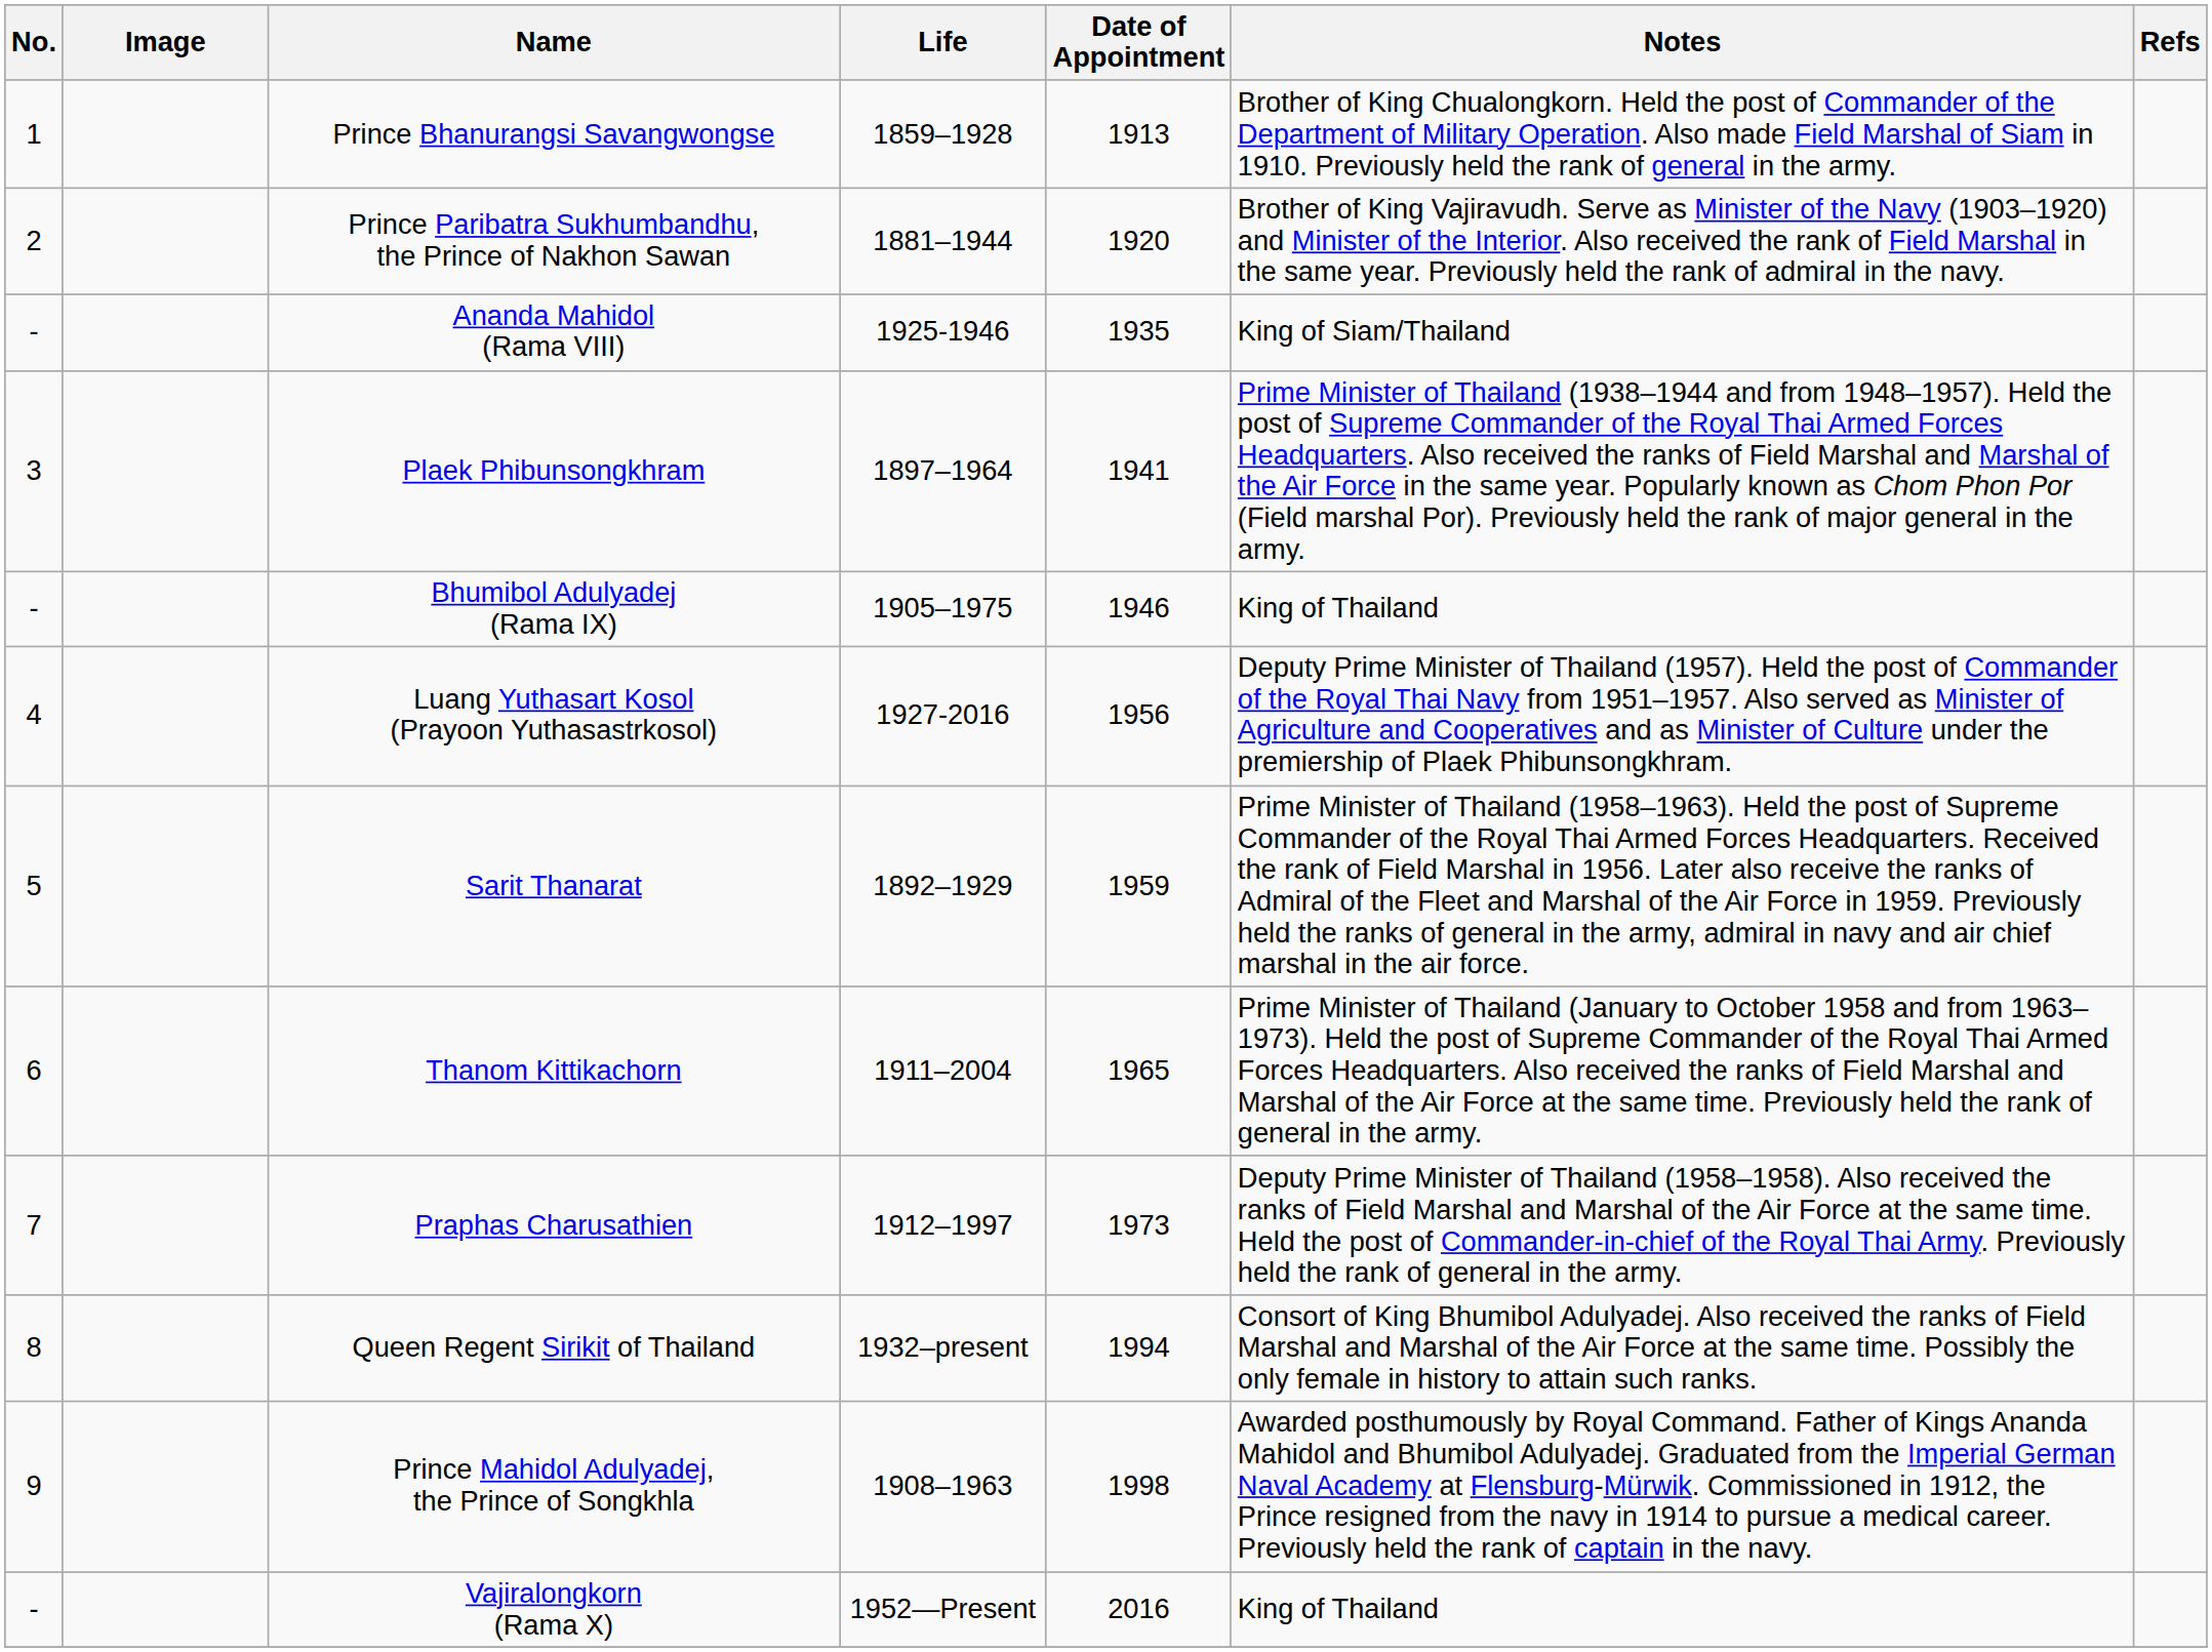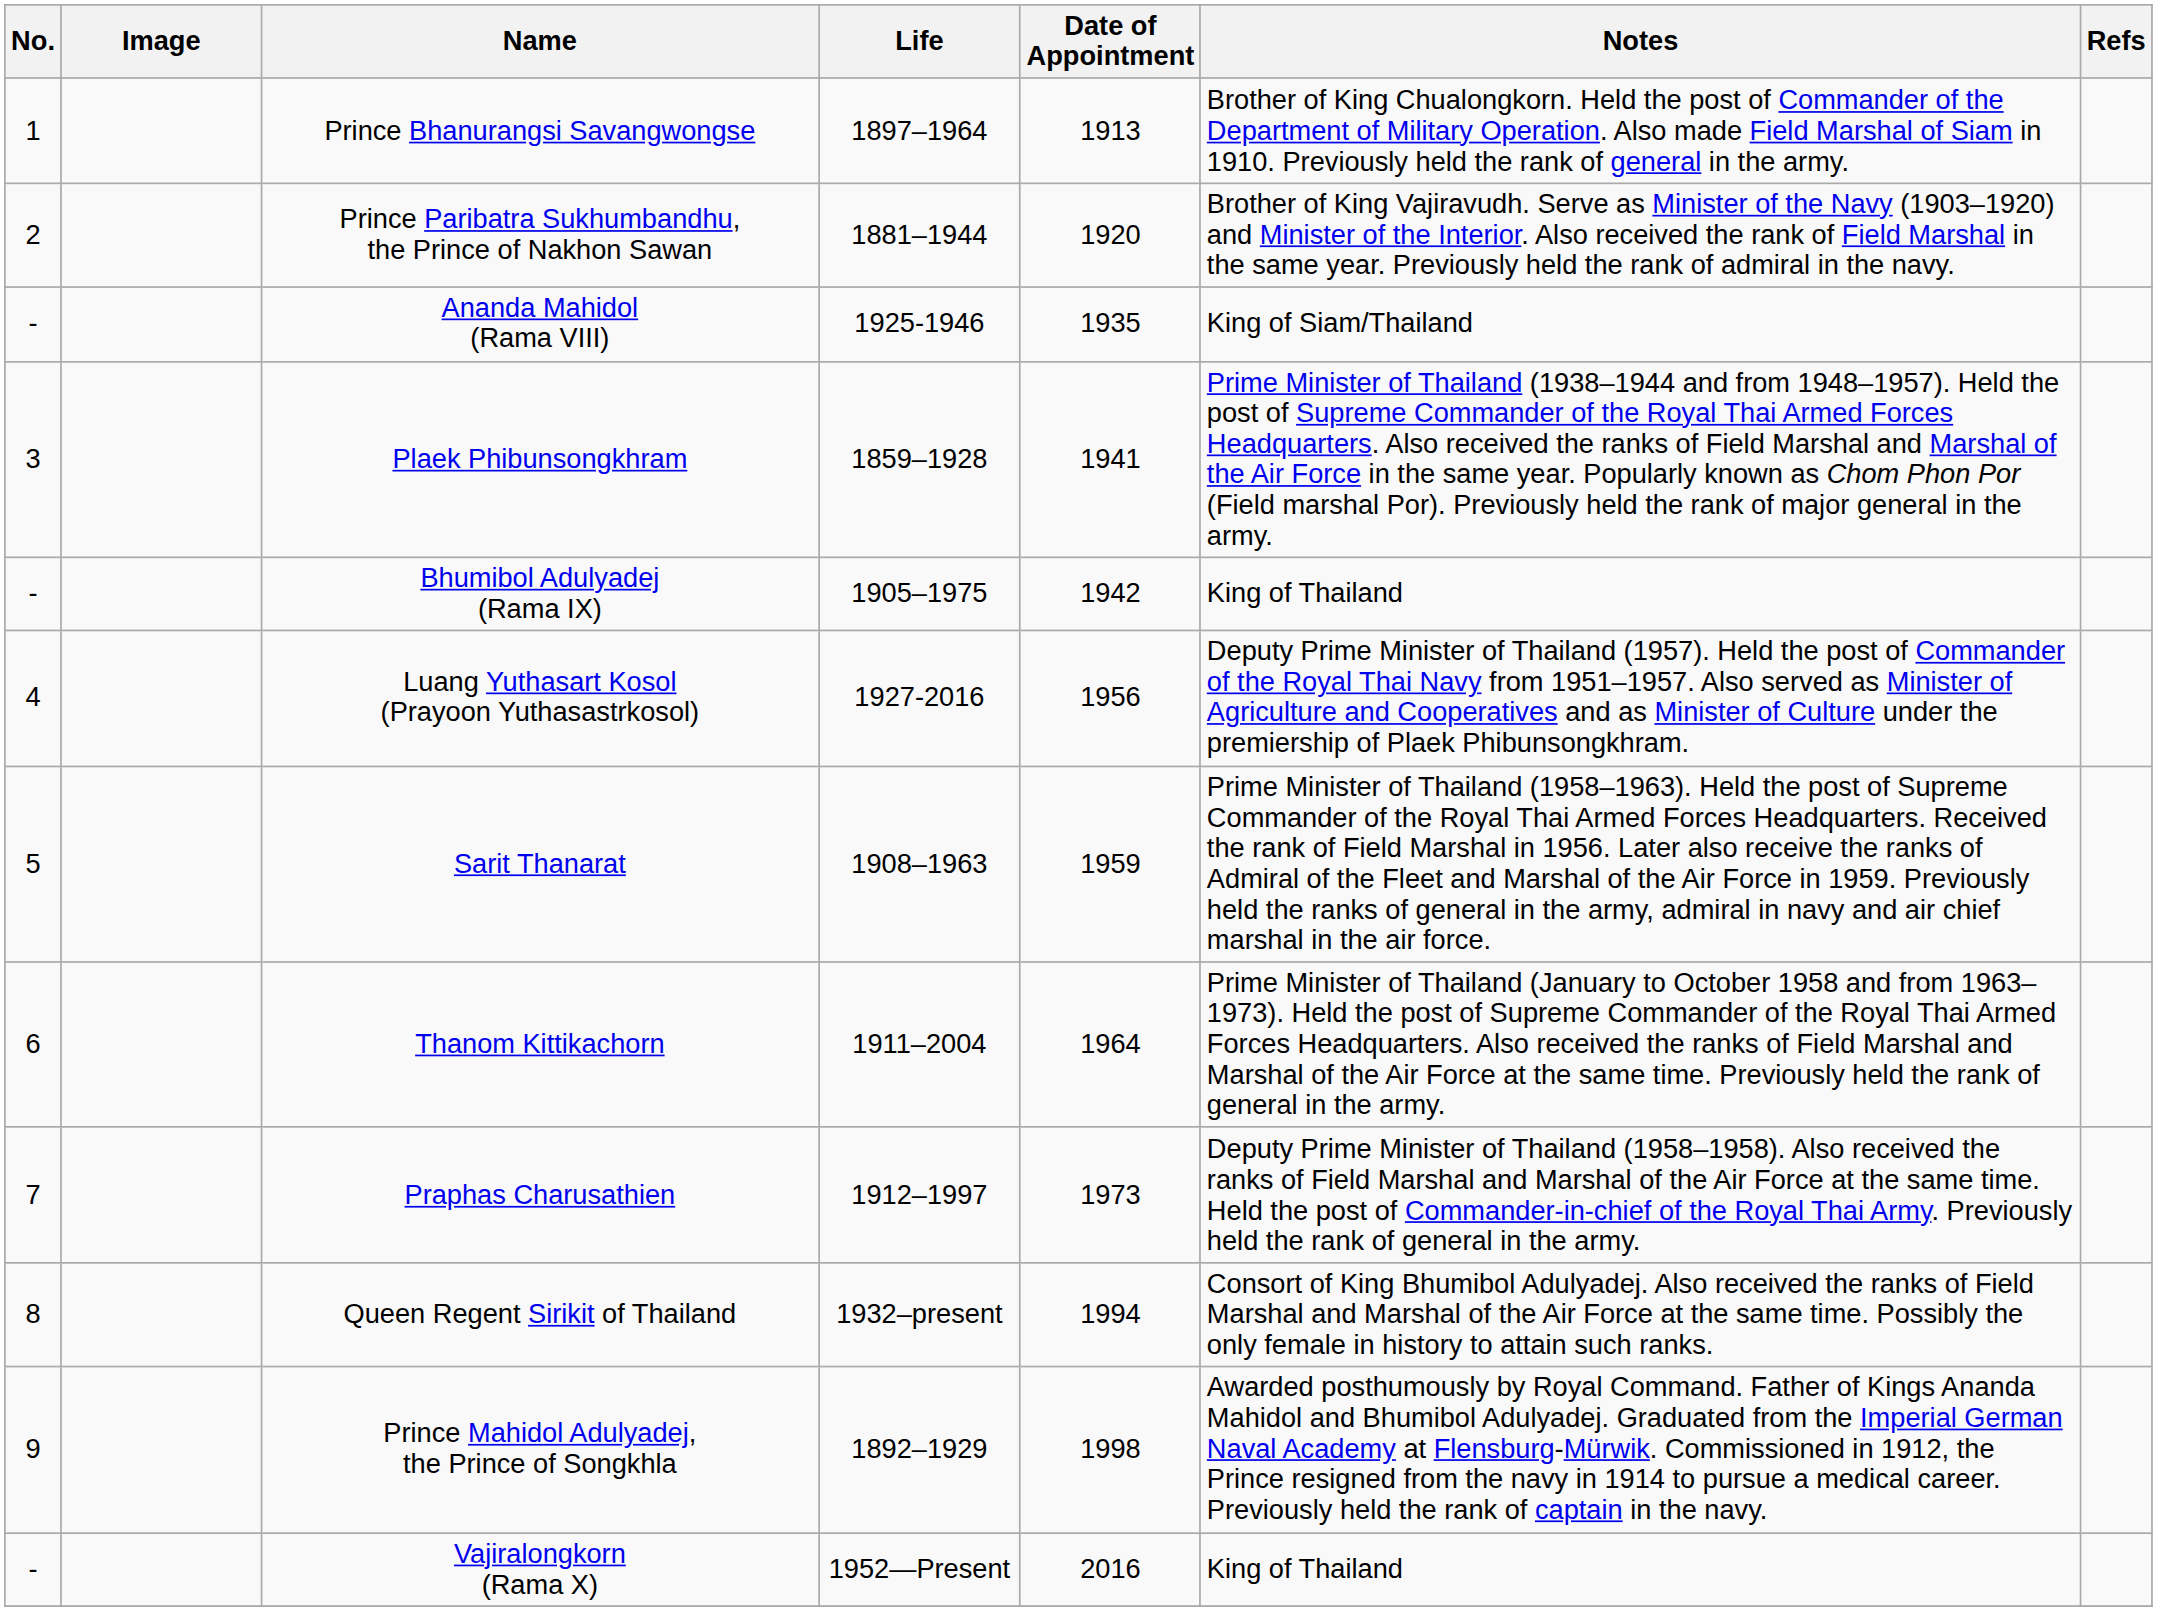Prince Bhanurangsi Savangwongse | Life: 1859–1928 -> 1897–1964
Plaek Phibunsongkhram | Life: 1897–1964 -> 1859–1928
Bhumibol Adulyadej (Rama IX) | Date of Appointment: 1946 -> 1942
Sarit Thanarat | Life: 1892–1929 -> 1908–1963
Thanom Kittikachorn | Date of Appointment: 1965 -> 1964
Prince Mahidol Adulyadej, the Prince of Songkhla | Life: 1908–1963 -> 1892–1929
